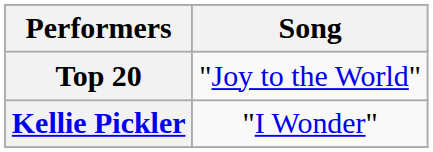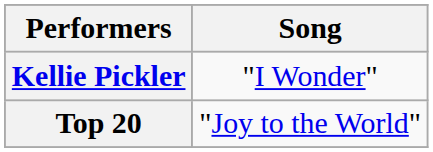rows swapped: Top 20 <-> Kellie Pickler
